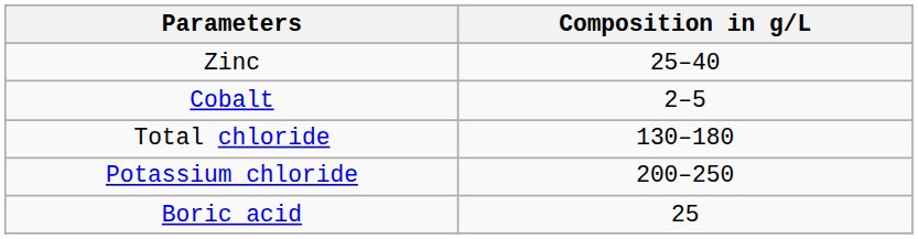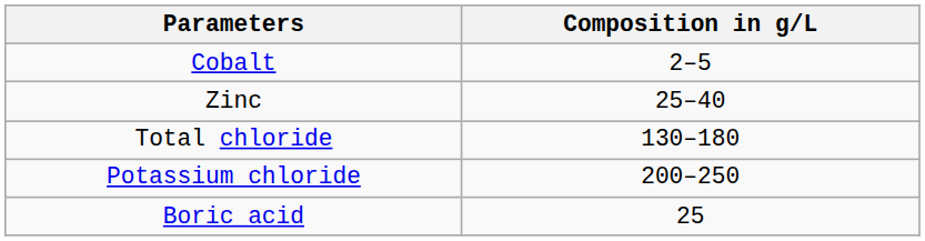rows swapped: Zinc <-> Cobalt
